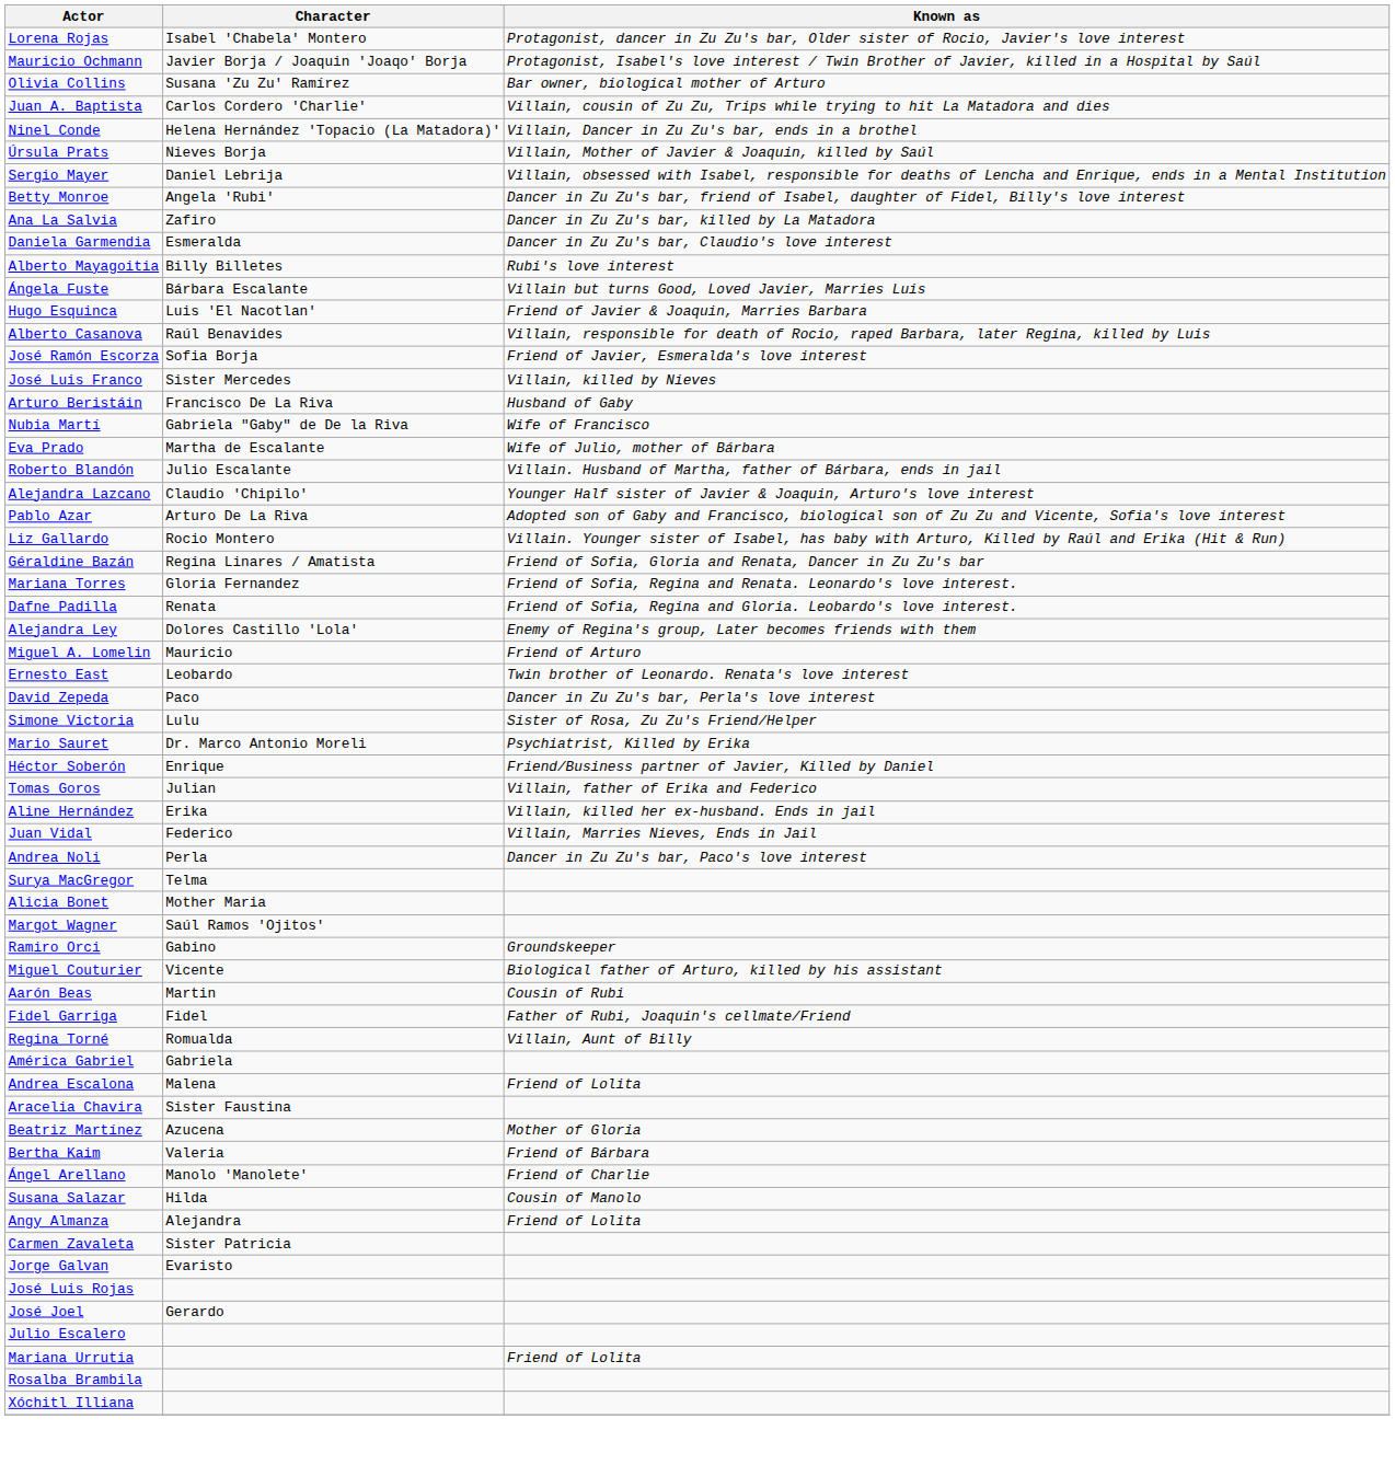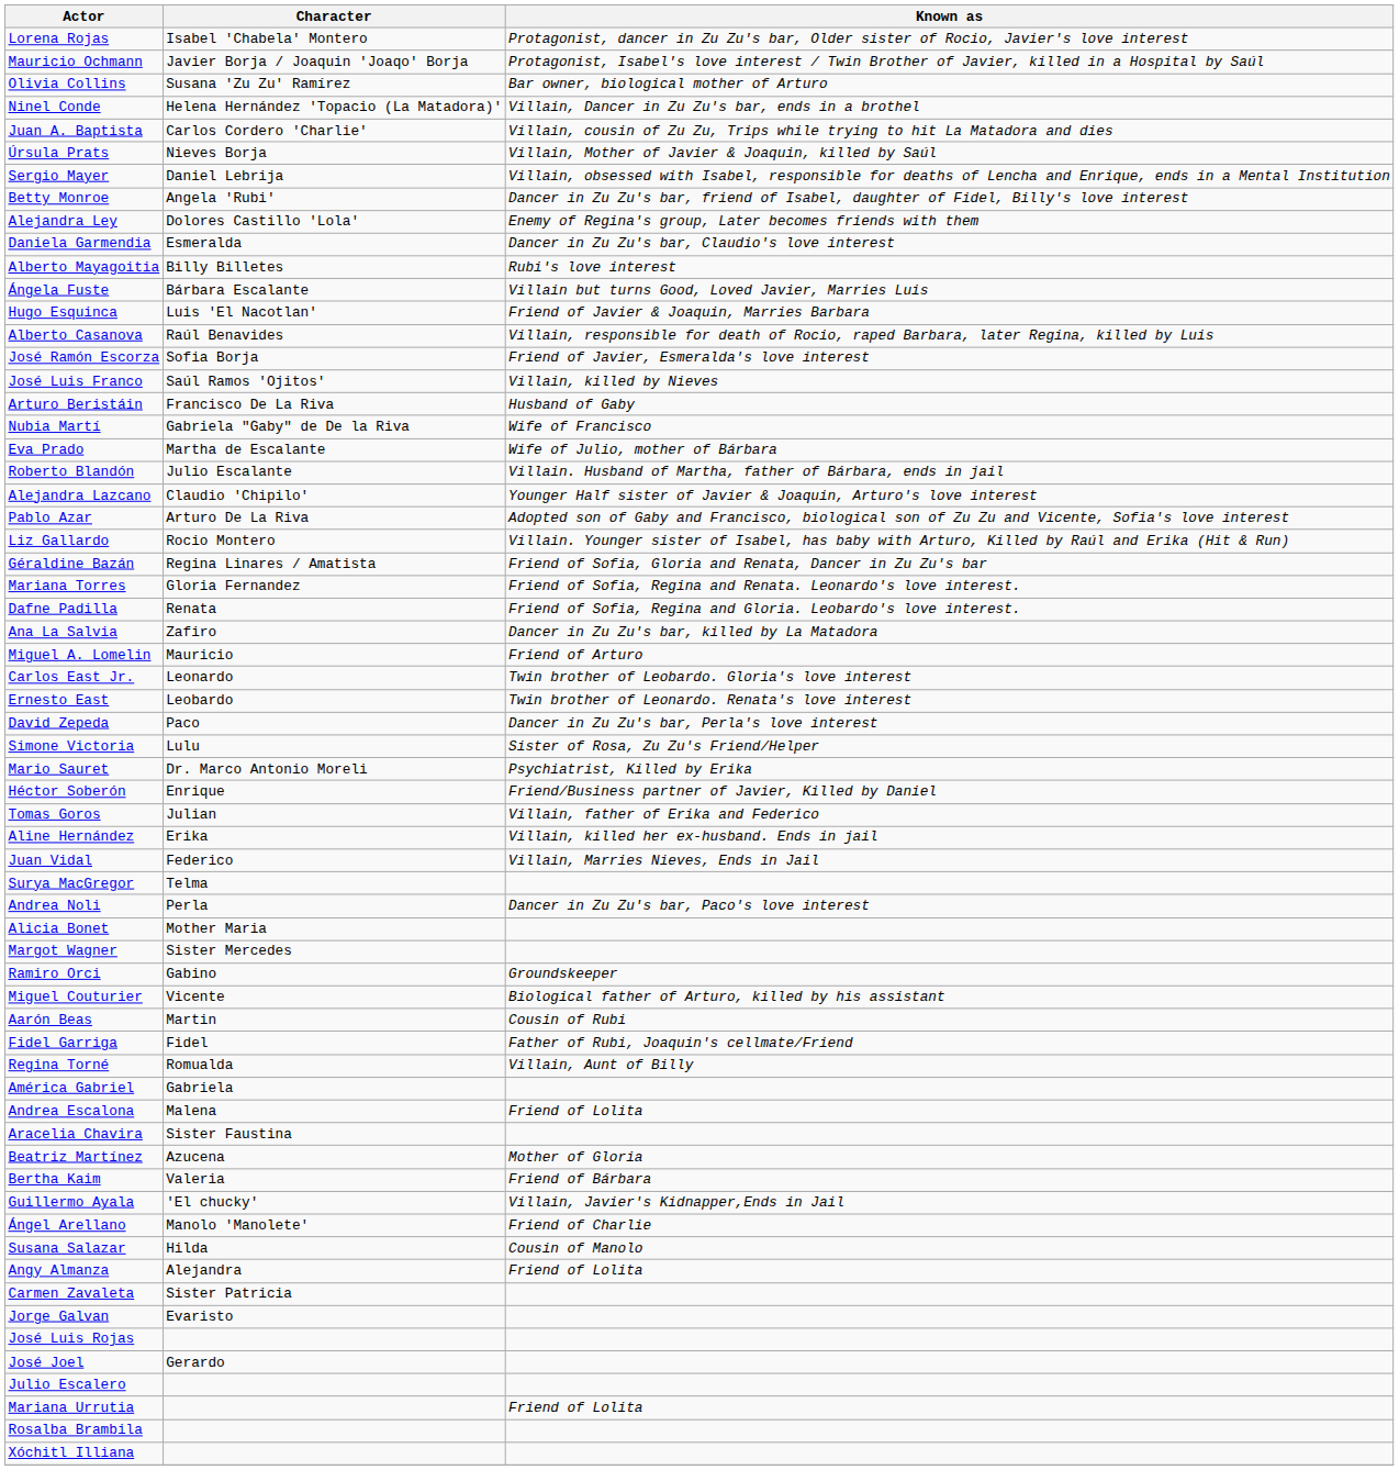rows swapped: Ninel Conde <-> Juan A. Baptista
rows swapped: Ana La Salvia <-> Alejandra Ley
José Luis Franco | Character: Sister Mercedes -> Saúl Ramos 'Ojitos'
+ row: Carlos East Jr. | Leonardo | Twin brother of Leobardo. Gloria's love interest
rows swapped: Andrea Noli <-> Surya MacGregor
Margot Wagner | Character: Saúl Ramos 'Ojitos' -> Sister Mercedes
+ row: Guillermo Ayala | 'El chucky' | Villain, Javier's Kidnapper,Ends in Jail
